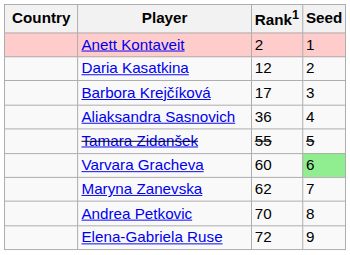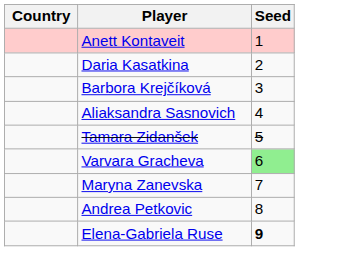- column: Rank1 | 2 | 12 | 17 | 36 | 55 | 60 | 62 | 70 | 72
Elena-Gabriela Ruse | Seed: normal -> bold
